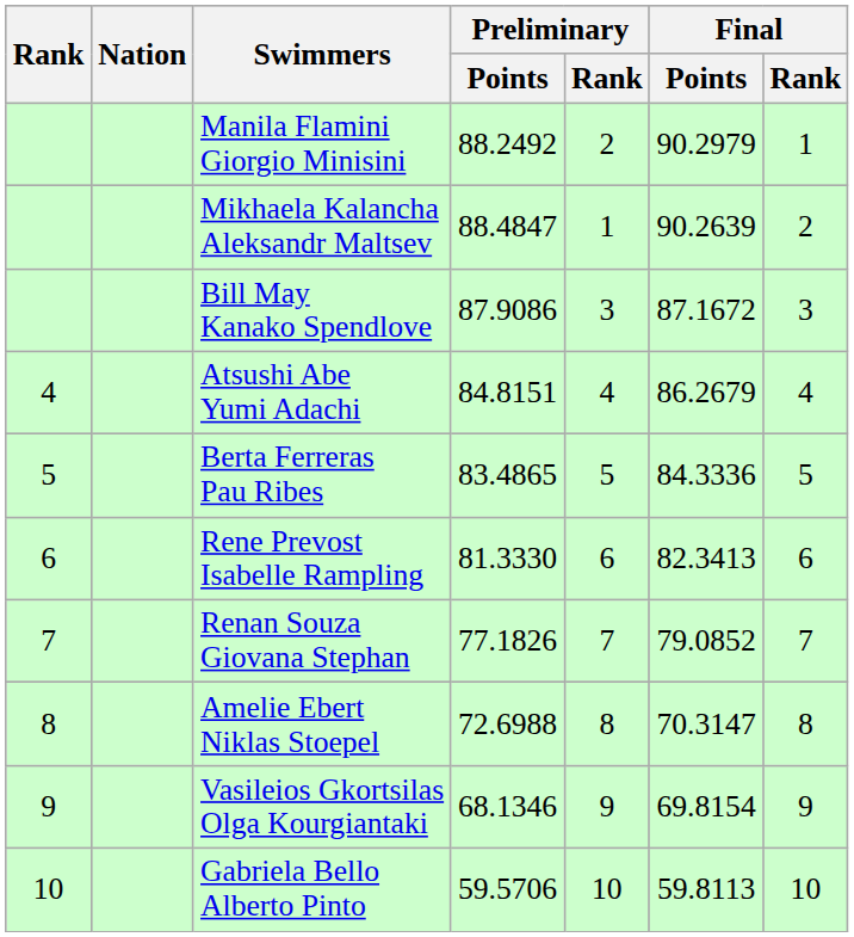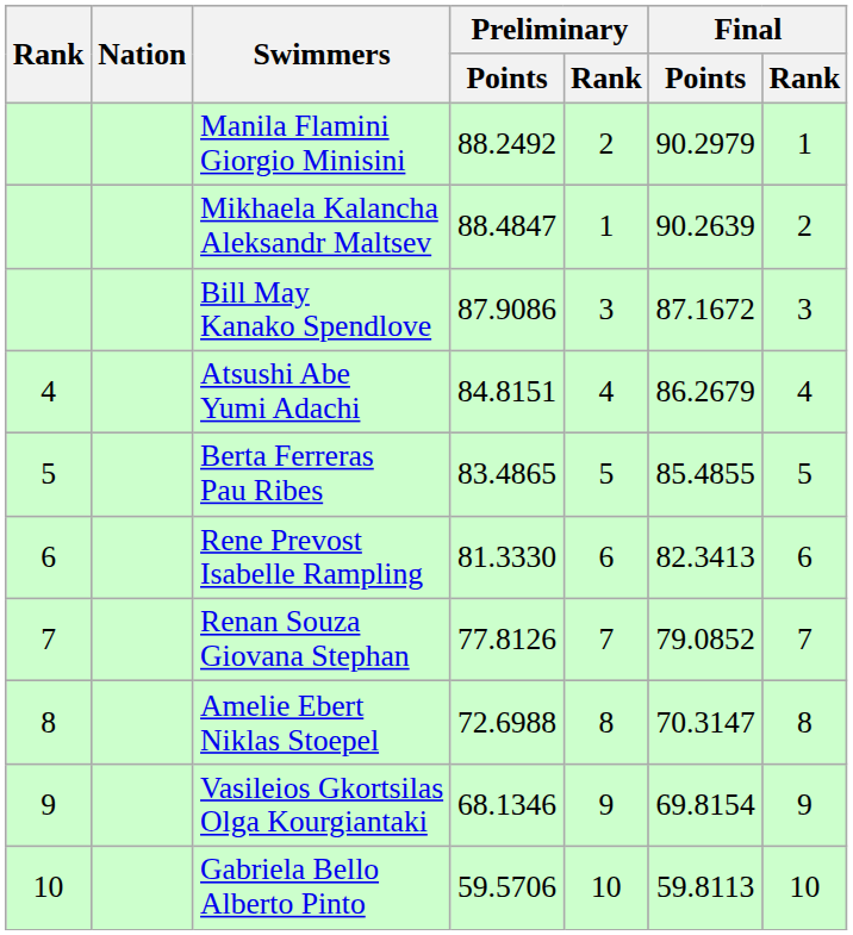Berta Ferreras Pau Ribes | Final / Points: 84.3336 -> 85.4855
Renan Souza Giovana Stephan | Preliminary / Points: 77.1826 -> 77.8126
